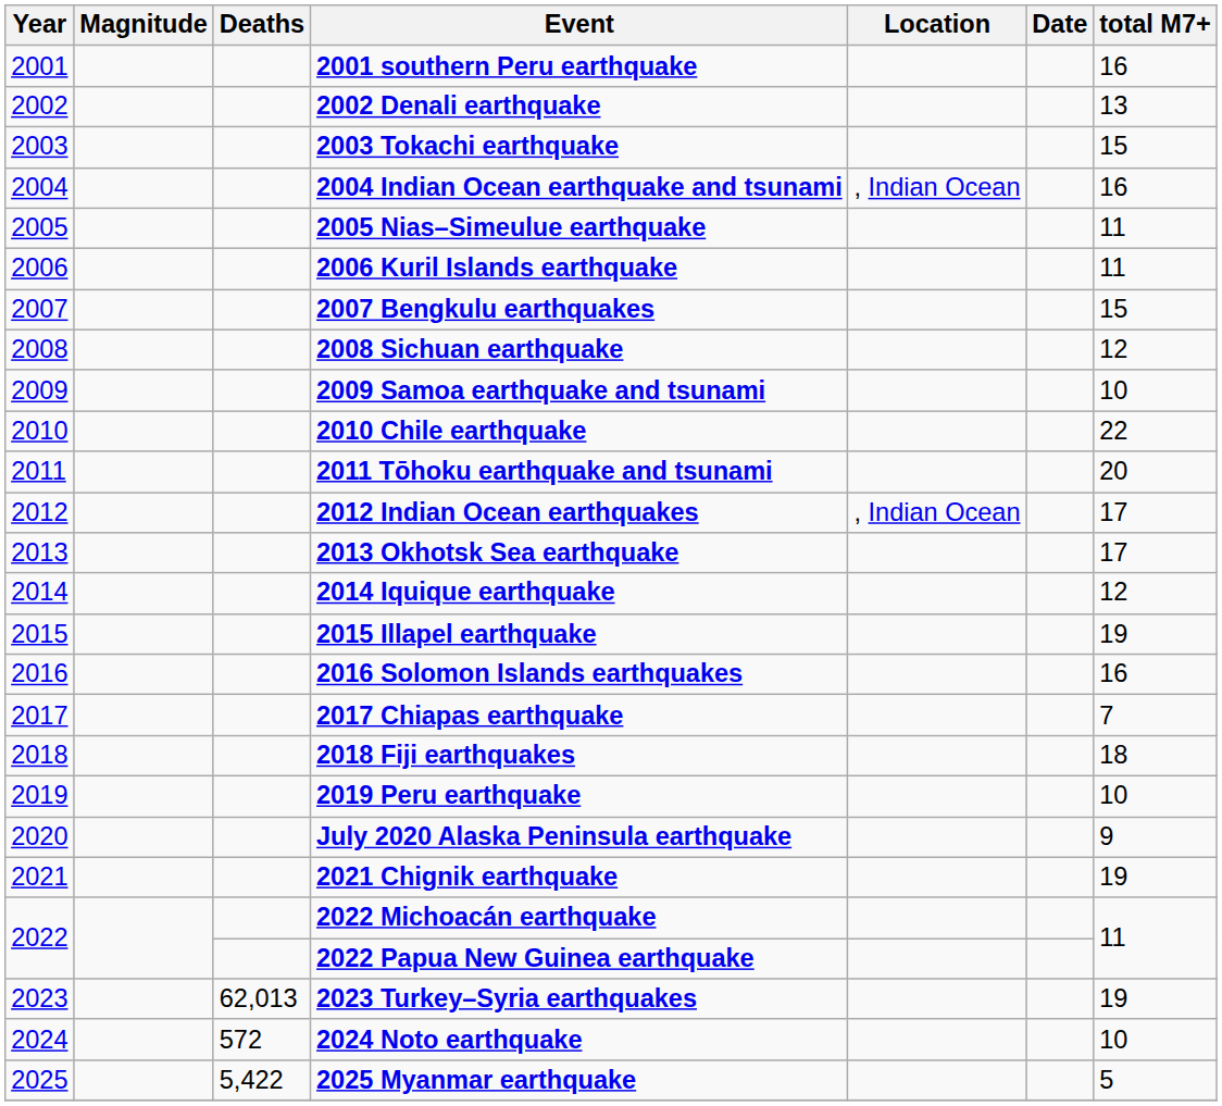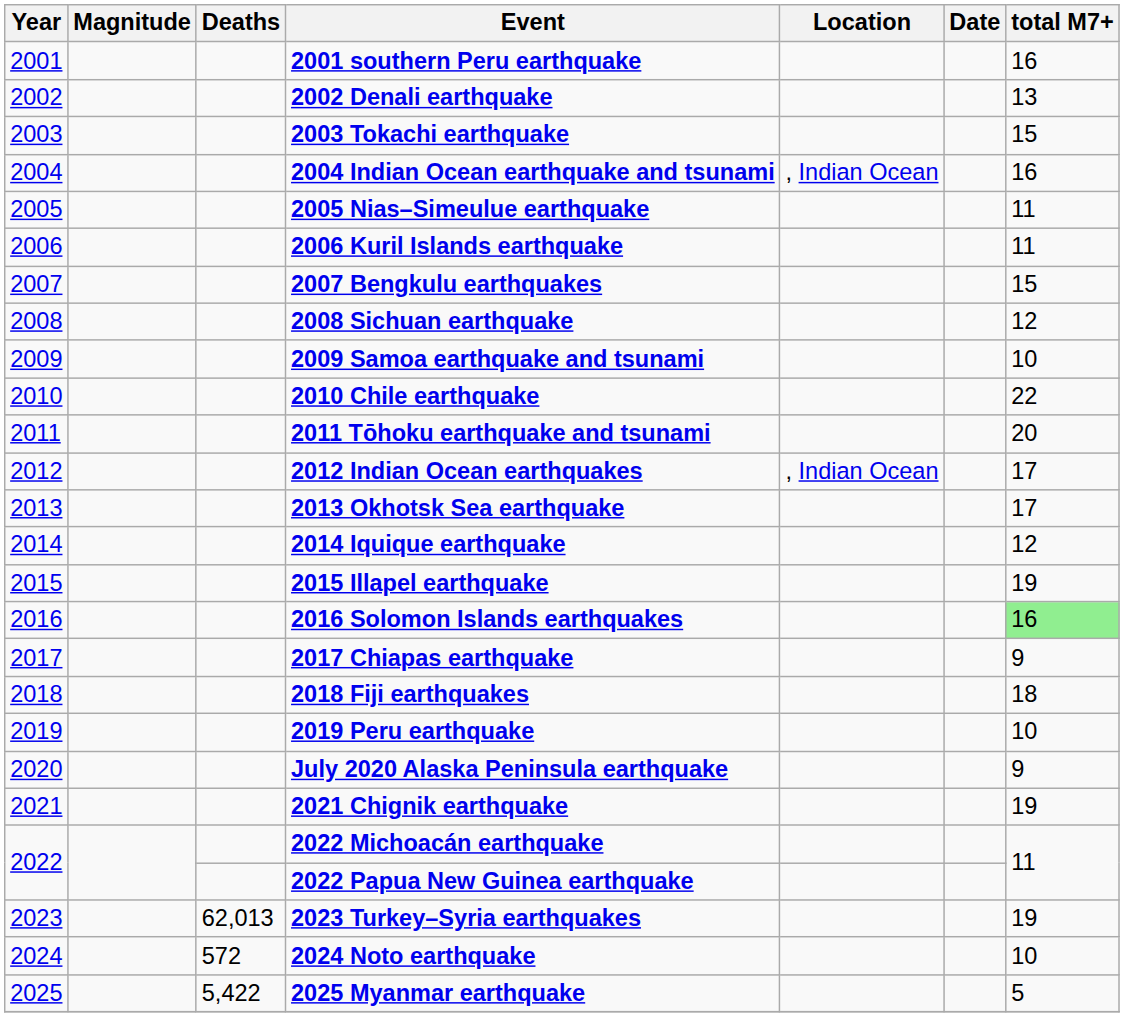2016 Solomon Islands earthquakes | total M7+: no background -> lightgreen background
2017 Chiapas earthquake | total M7+: 7 -> 9
